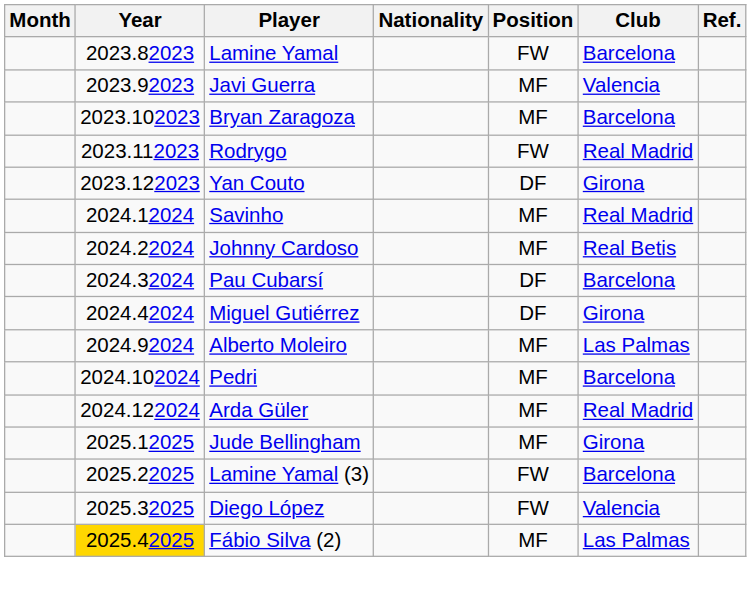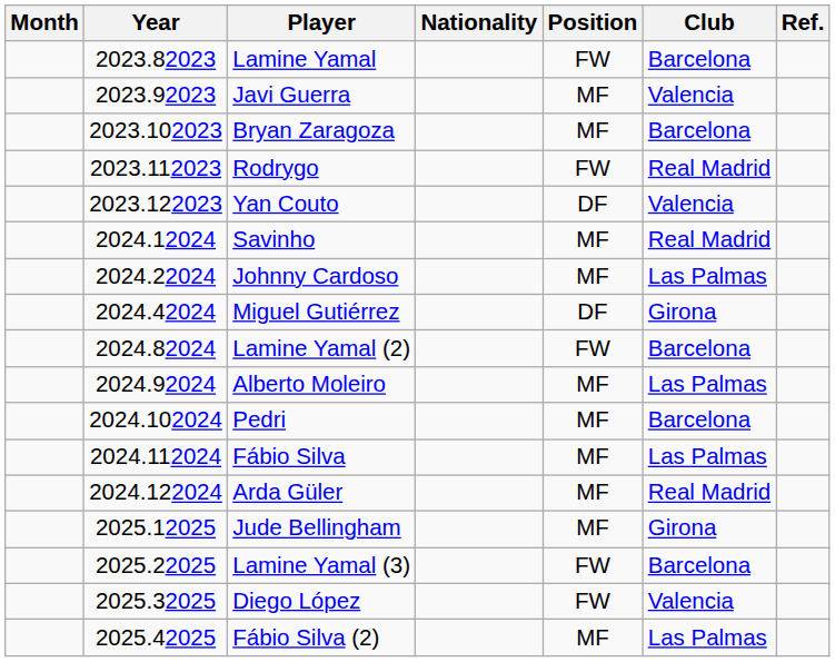Yan Couto | Club: Girona -> Valencia
Johnny Cardoso | Club: Real Betis -> Las Palmas
- row: 2024.32024 | Pau Cubarsí | DF | Barcelona
+ row: 2024.82024 | Lamine Yamal (2) | FW | Barcelona
+ row: 2024.112024 | Fábio Silva | MF | Las Palmas
Fábio Silva (2) | Year: gold background -> no background
